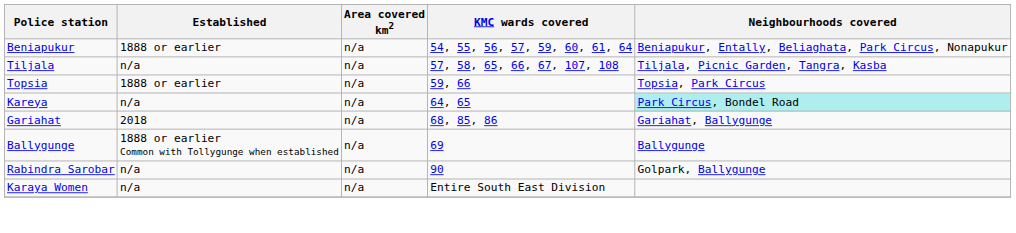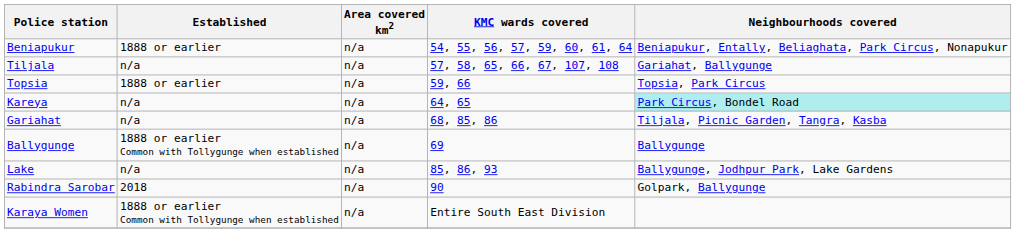Tiljala | Neighbourhoods covered: Tiljala, Picnic Garden, Tangra, Kasba -> Gariahat, Ballygunge
Gariahat | Established: 2018 -> n/a
Gariahat | Neighbourhoods covered: Gariahat, Ballygunge -> Tiljala, Picnic Garden, Tangra, Kasba
+ row: Lake | n/a | n/a | 85, 86, 93 | Ballygunge, Jodhpur Park, Lake Gardens
Rabindra Sarobar | Established: n/a -> 2018
Karaya Women | Established: n/a -> 1888 or earlier Common with Tollygunge when established
